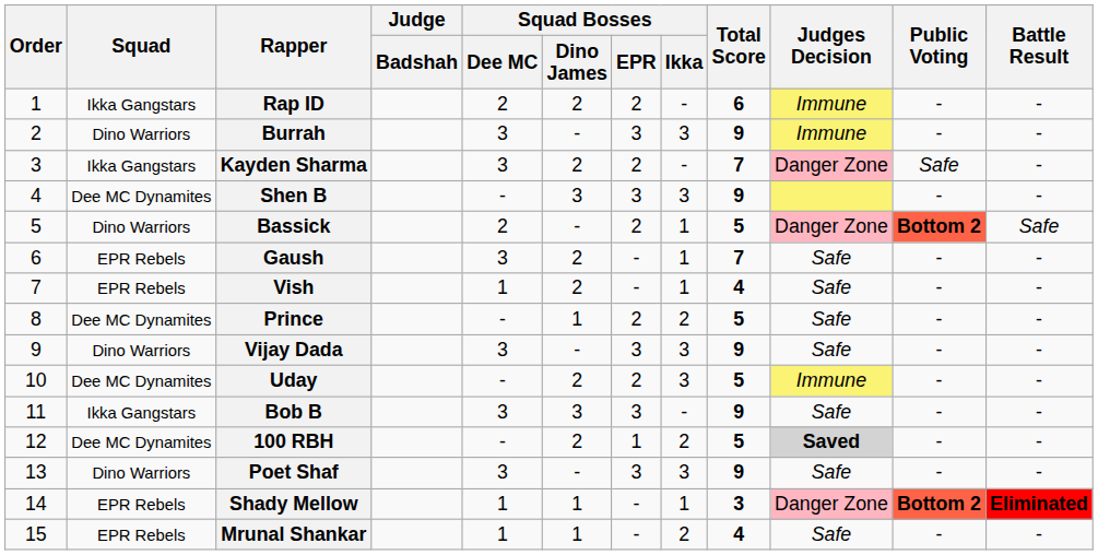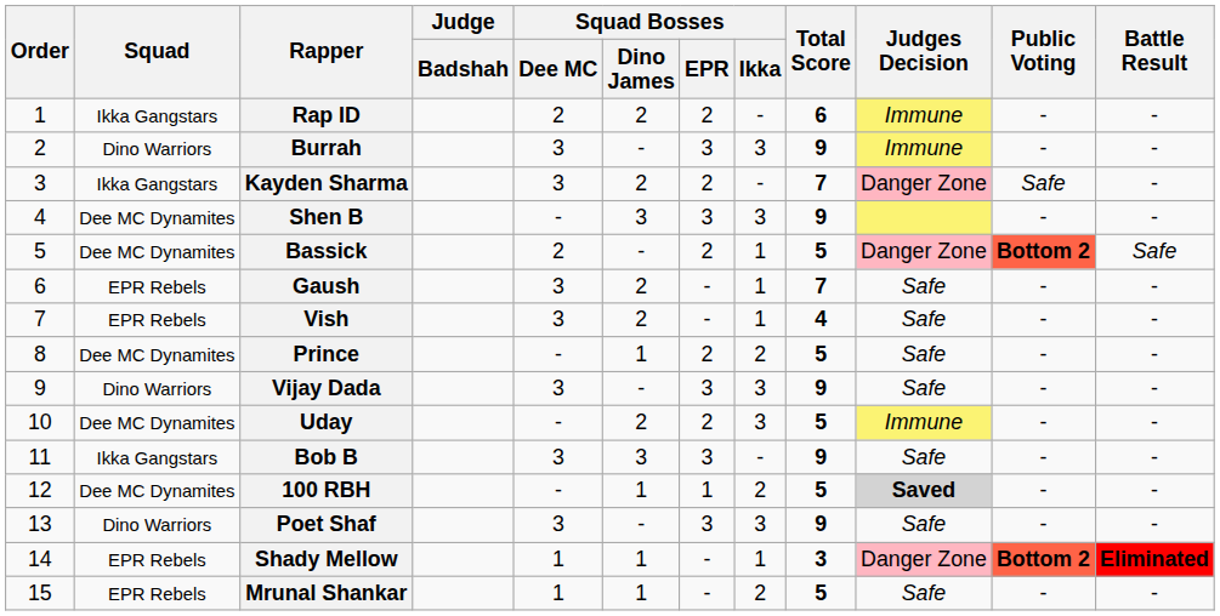Bassick | Squad: Dino Warriors -> Dee MC Dynamites
Vish | Squad Bosses / Dee MC: 1 -> 3
100 RBH | Squad Bosses / Dino James: 2 -> 1
Mrunal Shankar | Total Score: 4 -> 5
